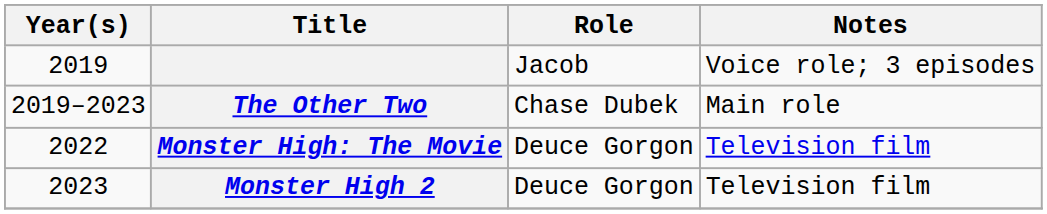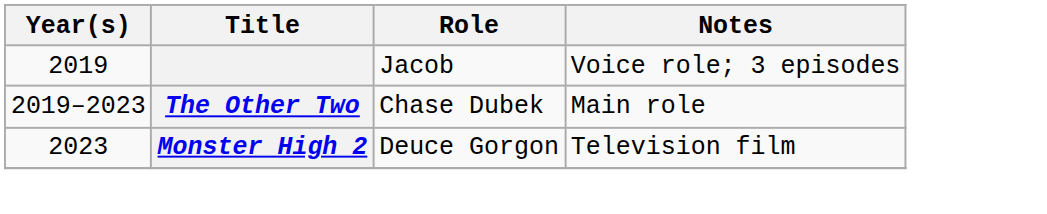- row: 2022 | Monster High: The Movie | Deuce Gorgon | Television film
